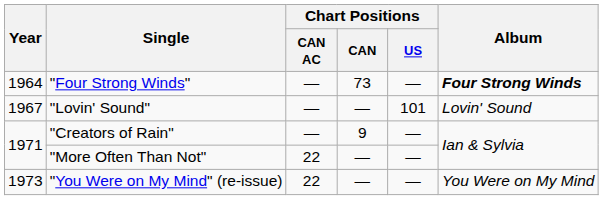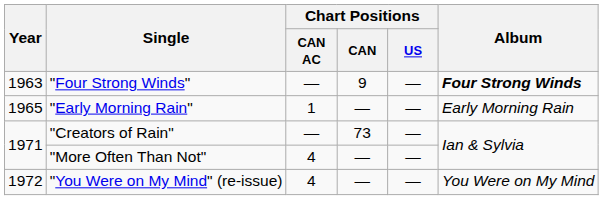"Four Strong Winds" | Year: 1964 -> 1963
"Four Strong Winds" | Chart Positions / CAN: 73 -> 9
+ row: 1965 | "Early Morning Rain" | 1 | — | — | Early Morning Rain
- row: 1967 | "Lovin' Sound" | — | — | 101 | Lovin' Sound
"Creators of Rain" | Chart Positions / CAN: 9 -> 73
"More Often Than Not" | Chart Positions / CAN AC: 22 -> 4
"You Were on My Mind" (re-issue) | Year: 1973 -> 1972
"You Were on My Mind" (re-issue) | Chart Positions / CAN AC: 22 -> 4
